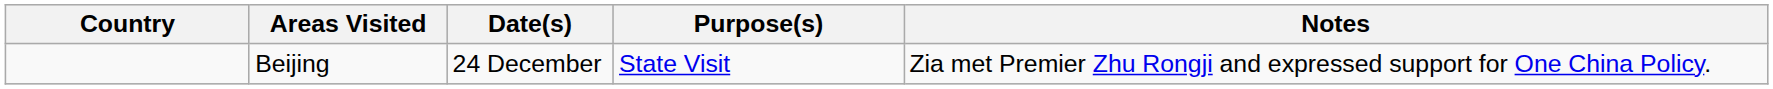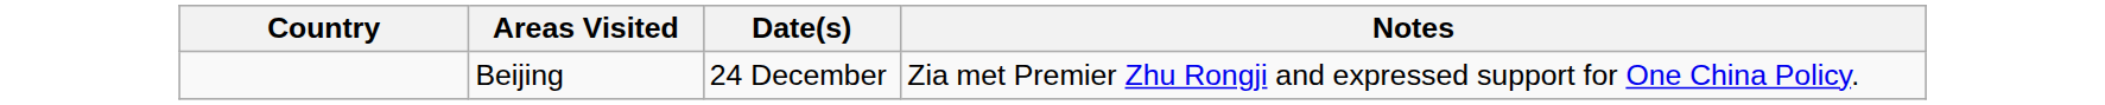- column: Purpose(s) | State Visit
